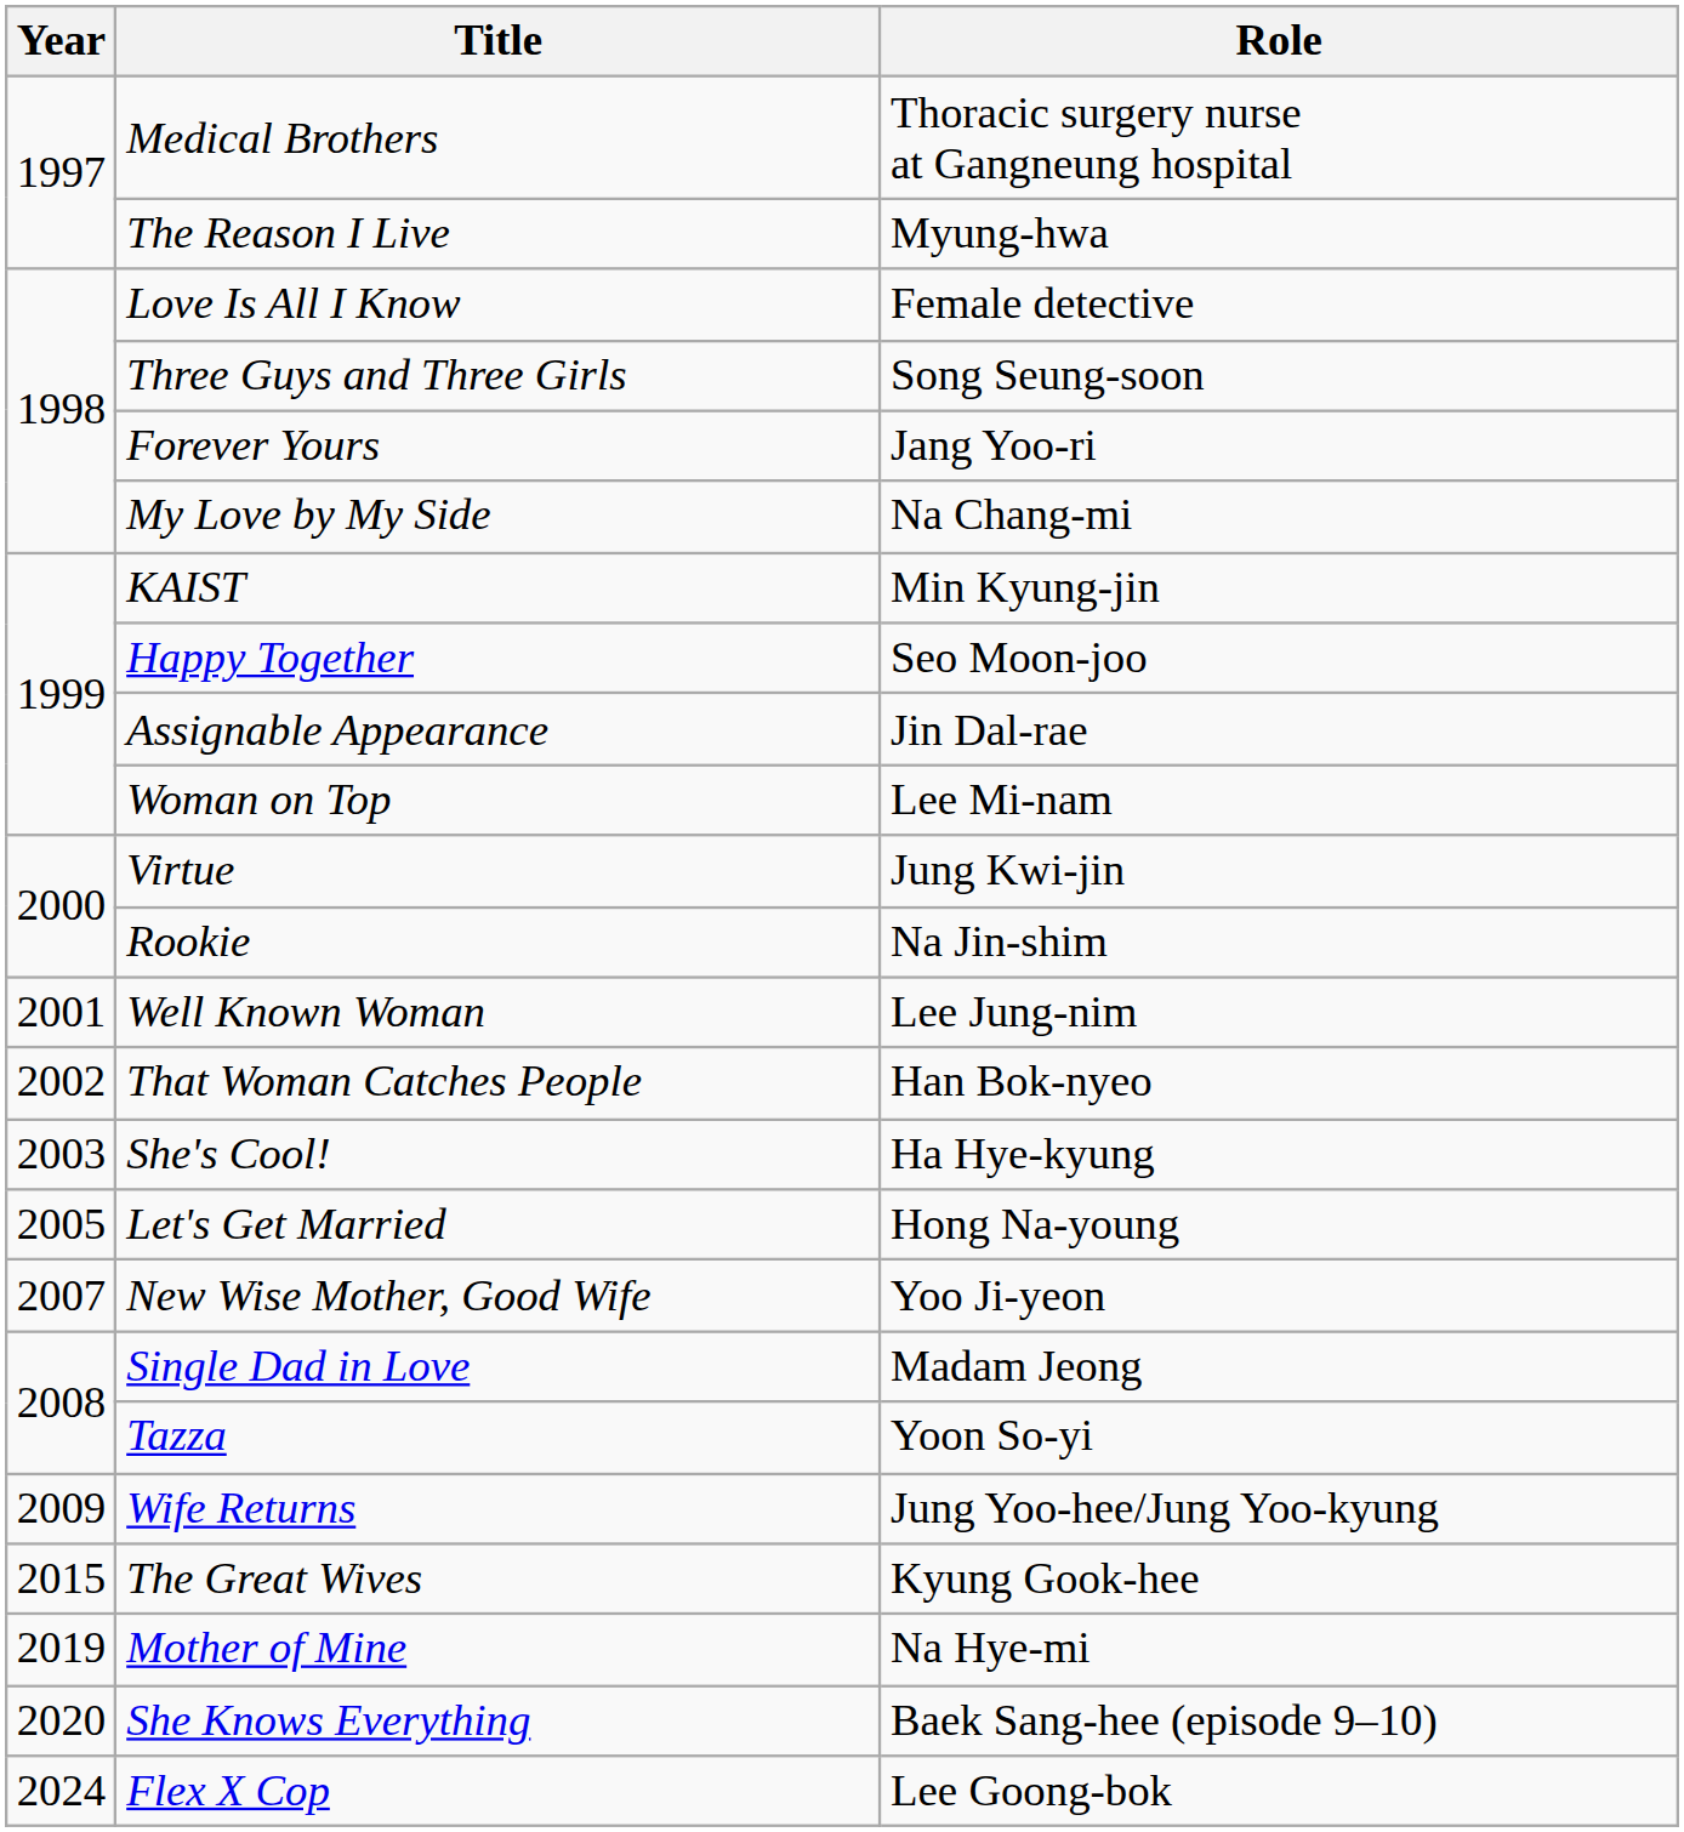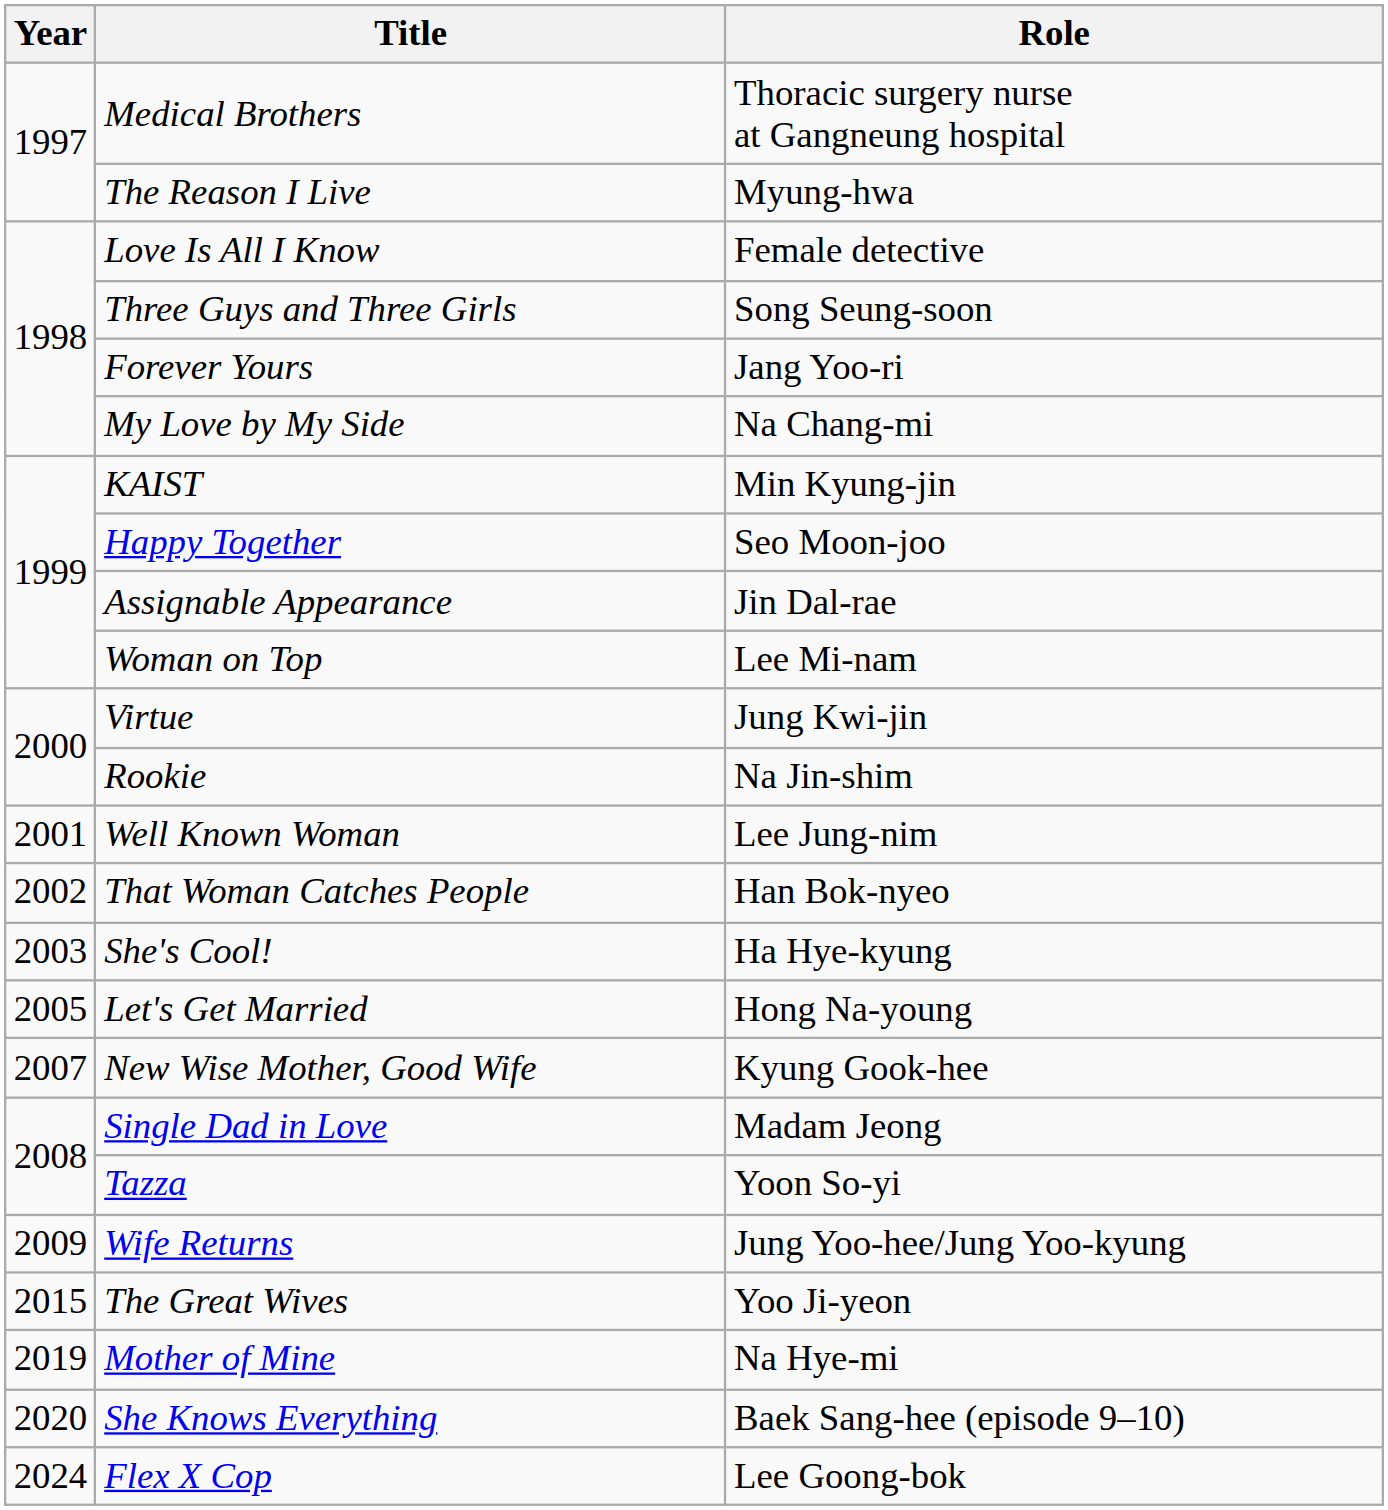New Wise Mother, Good Wife | Role: Yoo Ji-yeon -> Kyung Gook-hee
The Great Wives | Role: Kyung Gook-hee -> Yoo Ji-yeon
